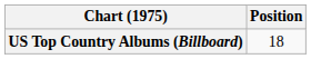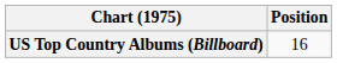US Top Country Albums (Billboard) | Position: 18 -> 16
